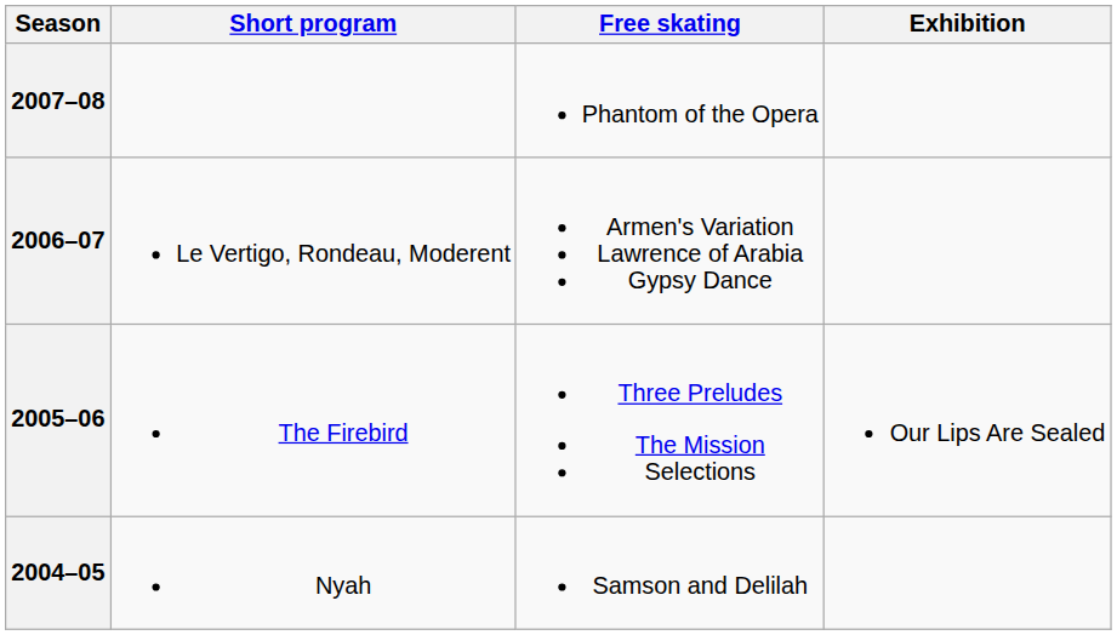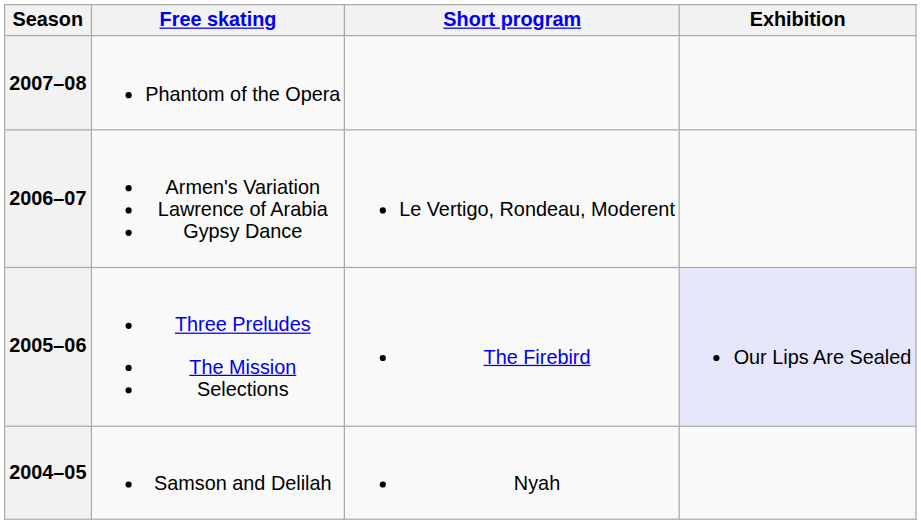columns swapped: Short program <-> Free skating
2005–06 | Exhibition: no background -> lavender background
